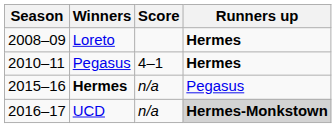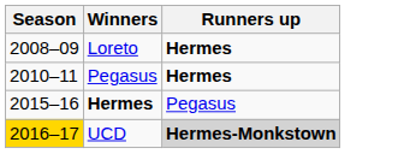- column: Score | 4–1 | n/a | n/a
UCD | Season: no background -> gold background
